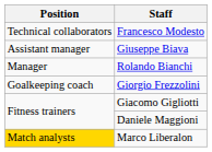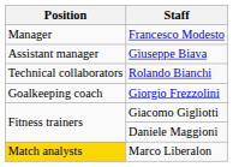Francesco Modesto | Position: Technical collaborators -> Manager
Rolando Bianchi | Position: Manager -> Technical collaborators
